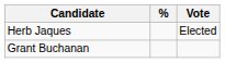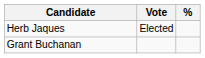columns swapped: Vote <-> %
